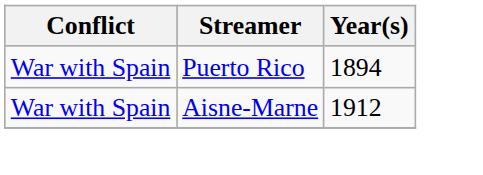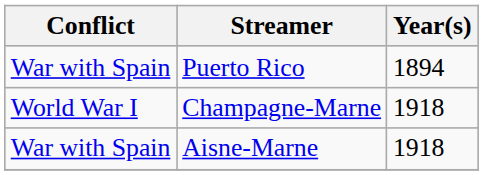+ row: World War I | Champagne-Marne | 1918
Aisne-Marne | Year(s): 1912 -> 1918
